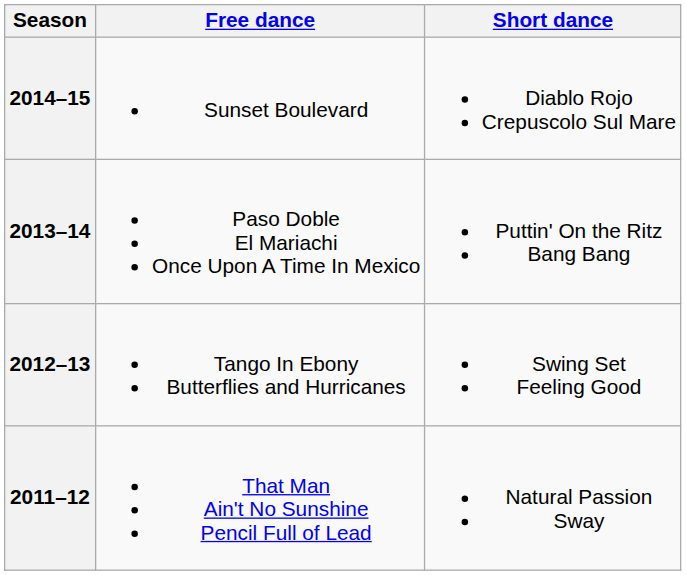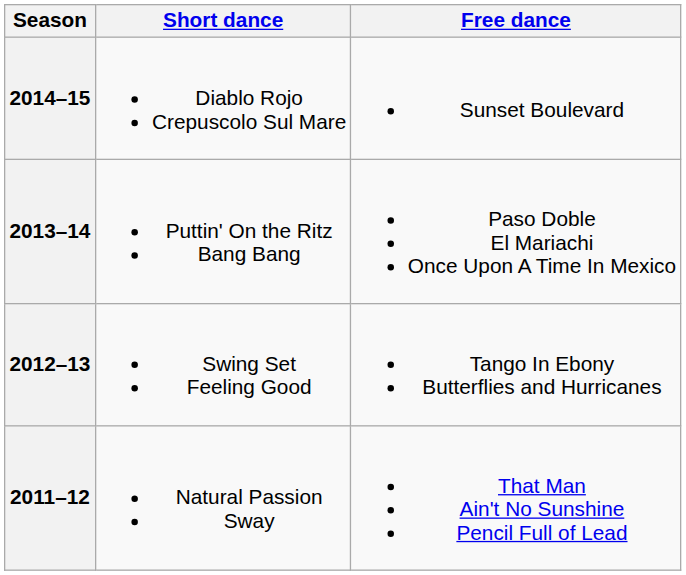columns swapped: Short dance <-> Free dance
